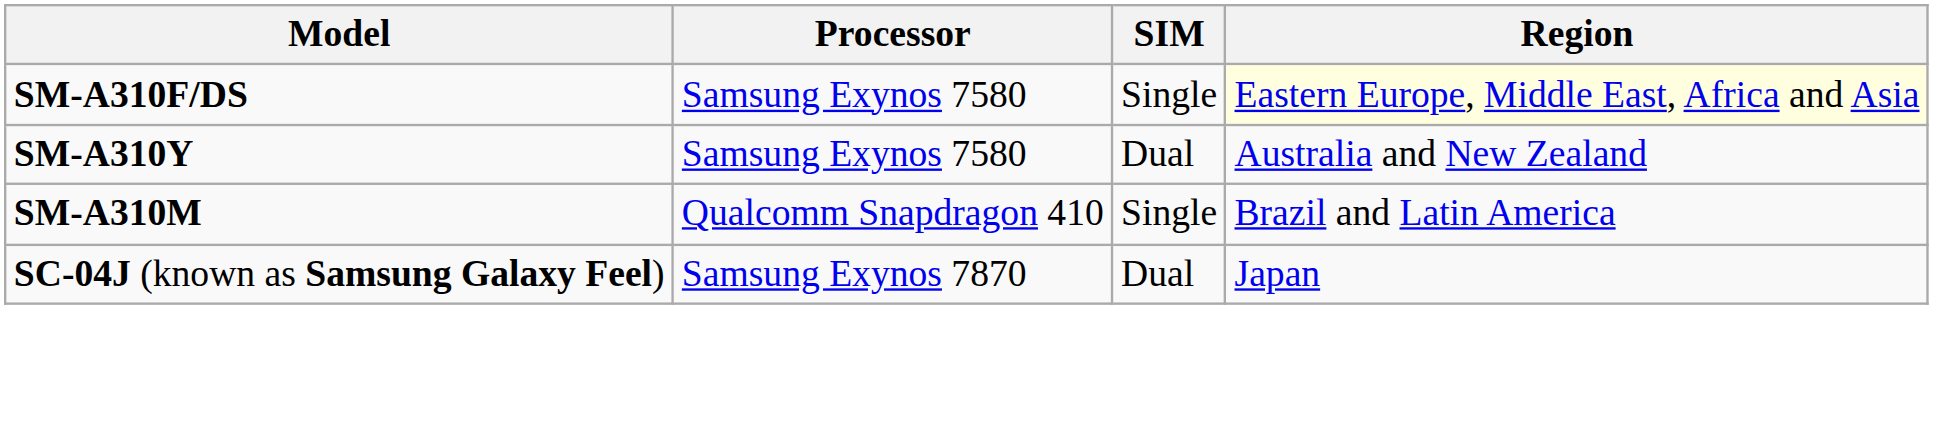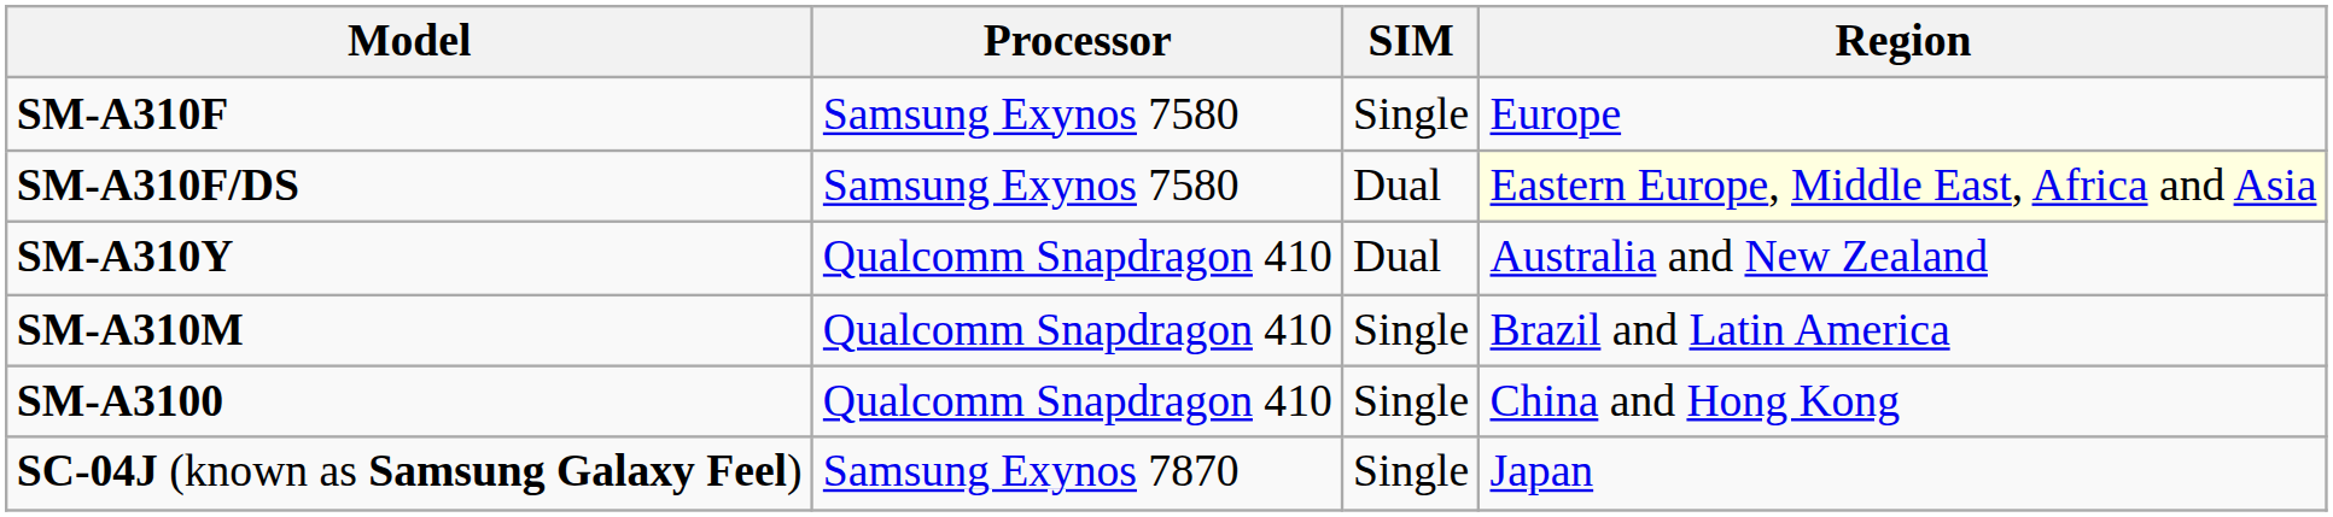+ row: SM-A310F | Samsung Exynos 7580 | Single | Europe
SM-A310F/DS | SIM: Single -> Dual
SM-A310Y | Processor: Samsung Exynos 7580 -> Qualcomm Snapdragon 410
+ row: SM-A3100 | Qualcomm Snapdragon 410 | Single | China and Hong Kong
SC-04J (known as Samsung Galaxy Feel) | SIM: Dual -> Single
